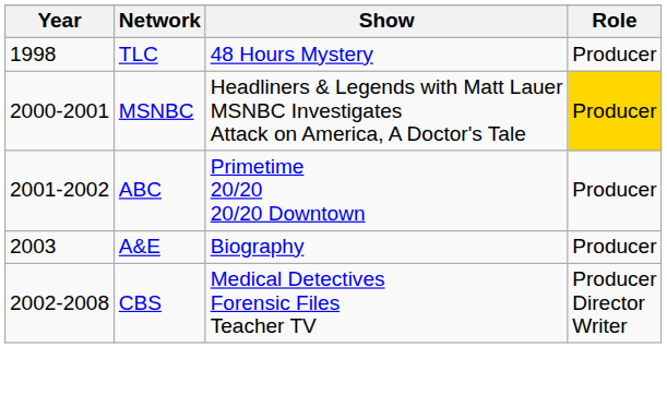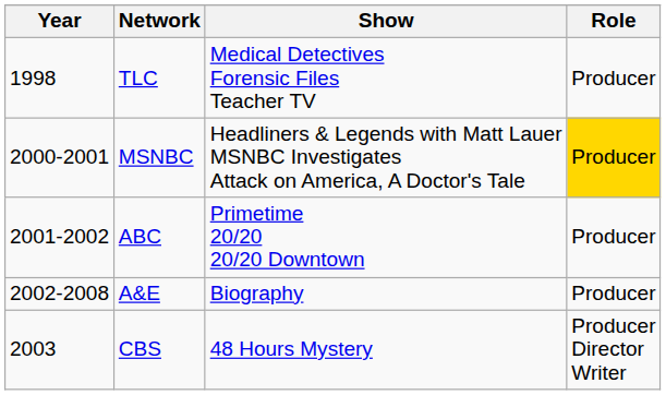TLC | Show: 48 Hours Mystery -> Medical Detectives Forensic Files Teacher TV
A&E | Year: 2003 -> 2002-2008
CBS | Year: 2002-2008 -> 2003
CBS | Show: Medical Detectives Forensic Files Teacher TV -> 48 Hours Mystery
